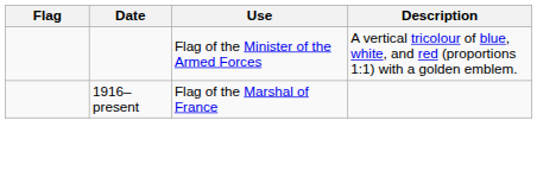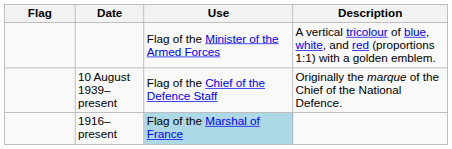+ row: 10 August 1939–present | Flag of the Chief of the Defence Staff | Originally the marque of the Chief of the National Defence.
1916–present | Use: no background -> lightblue background
